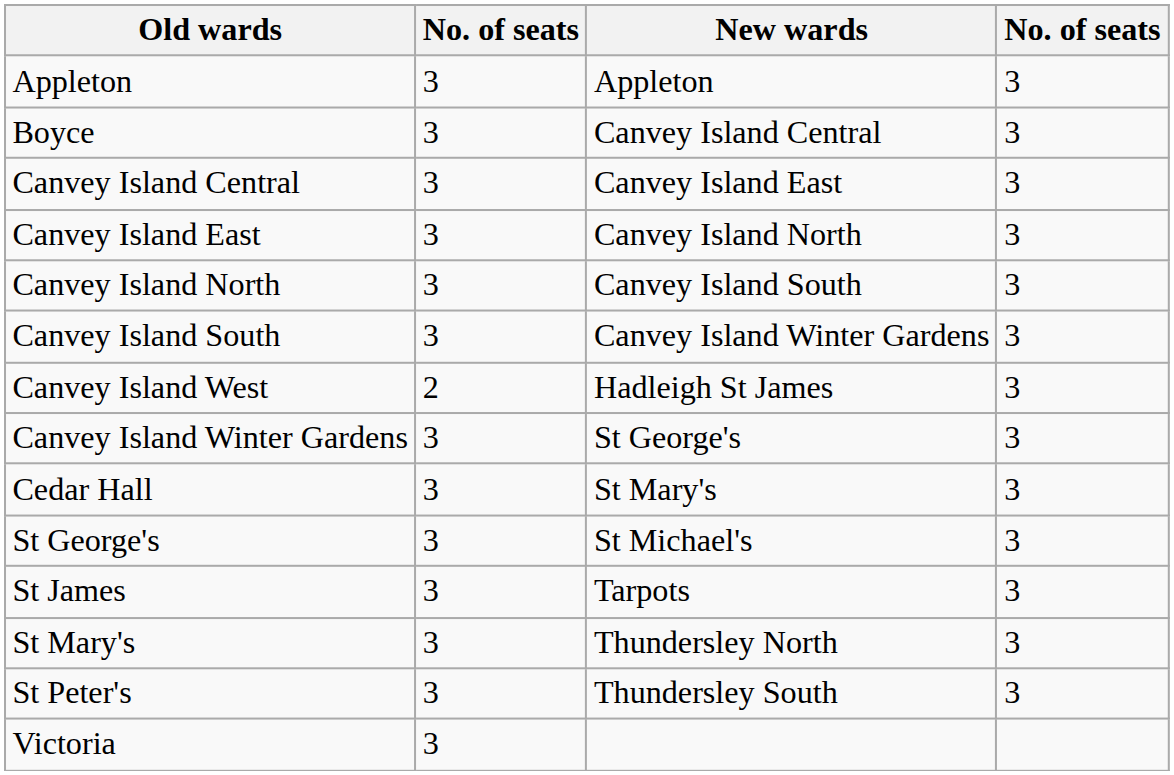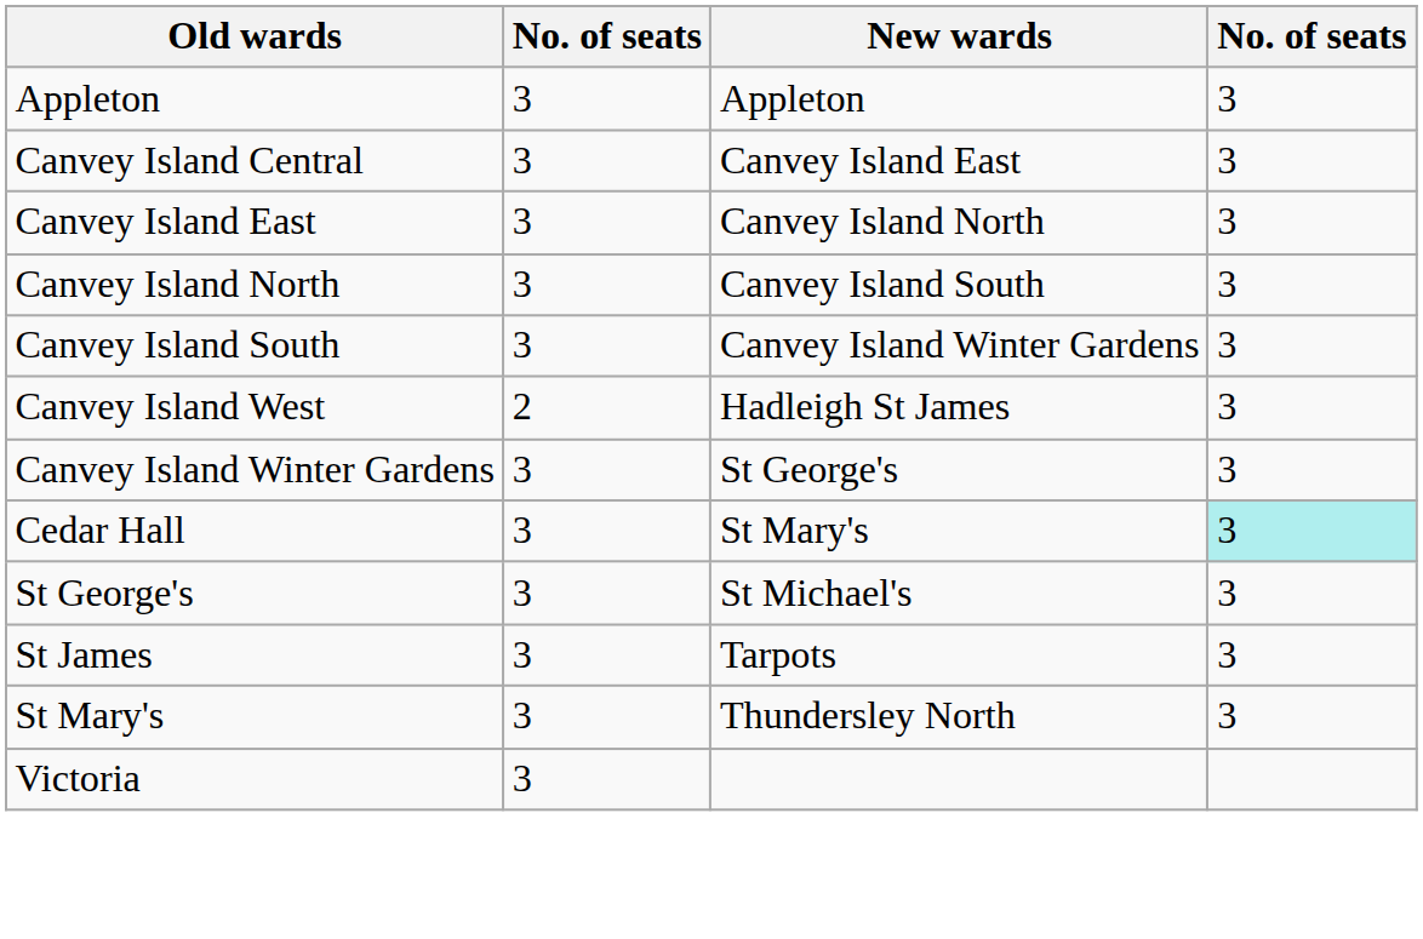- row: Boyce | 3 | Canvey Island Central | 3
Cedar Hall | column 4: no background -> paleturquoise background
- row: St Peter's | 3 | Thundersley South | 3
